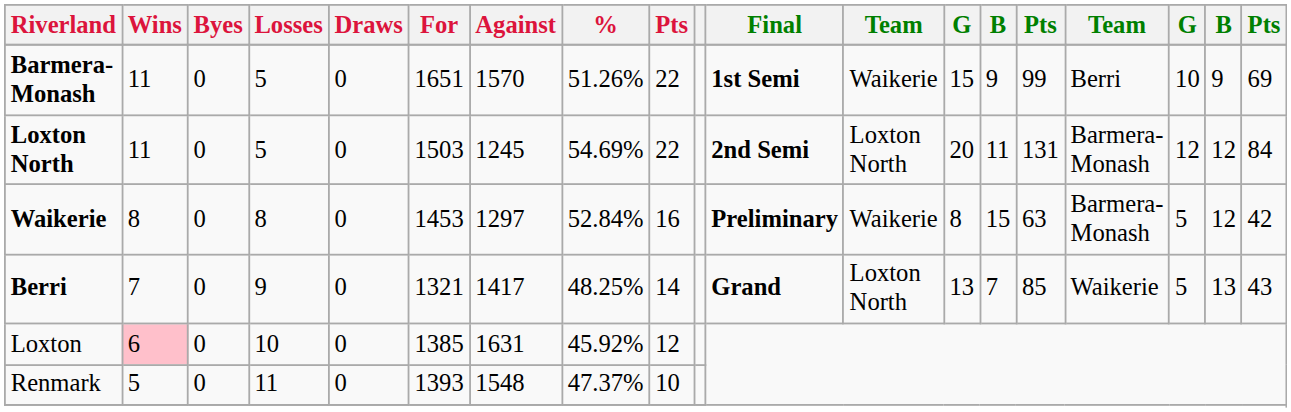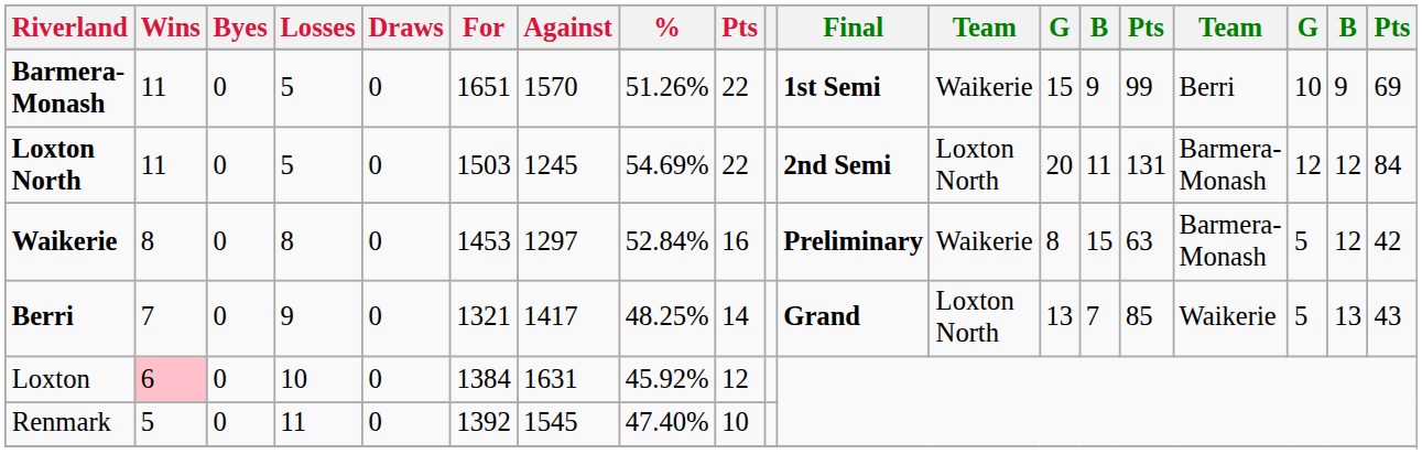Loxton | For: 1385 -> 1384
Renmark | For: 1393 -> 1392
Renmark | Against: 1548 -> 1545
Renmark | %: 47.37% -> 47.40%
